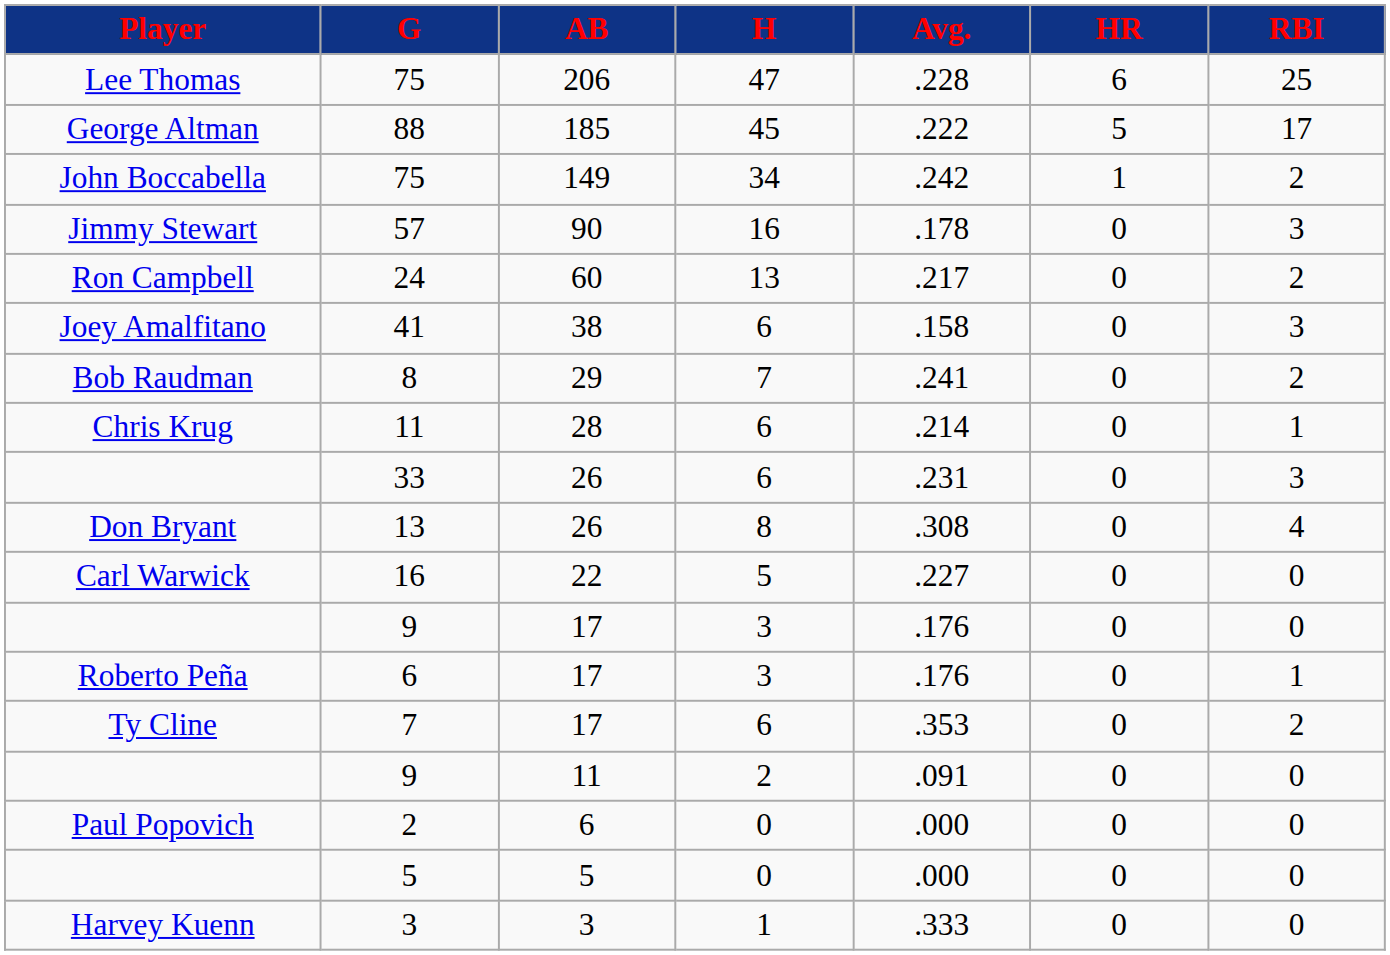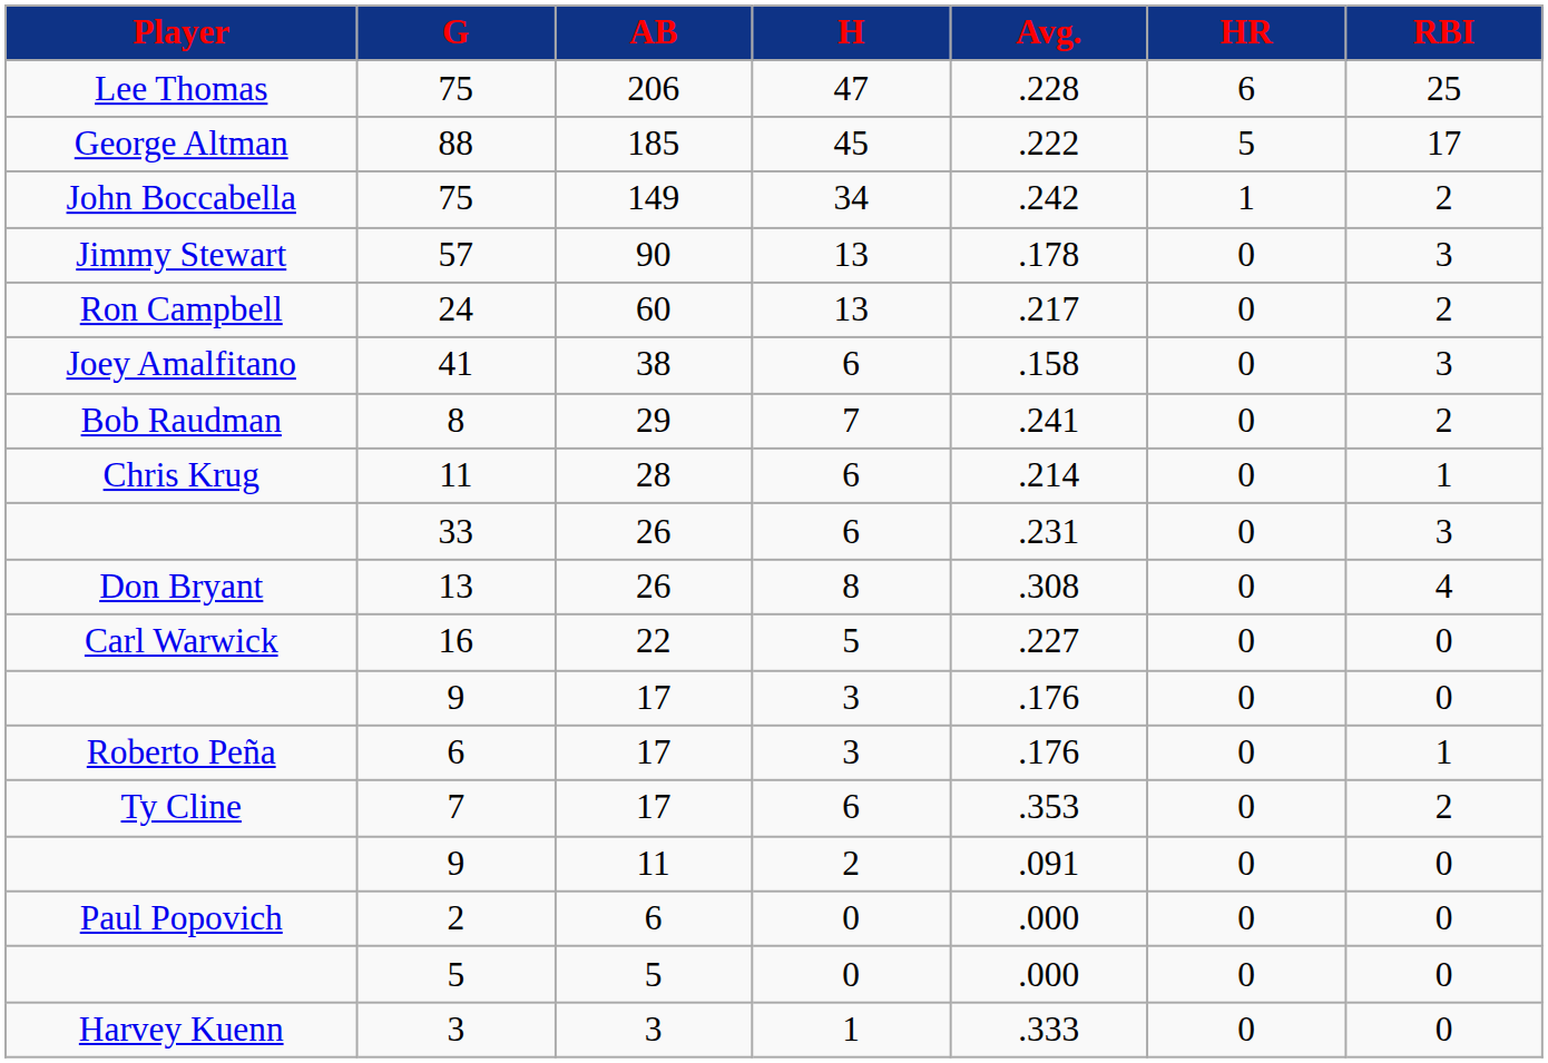57 | H: 16 -> 13
